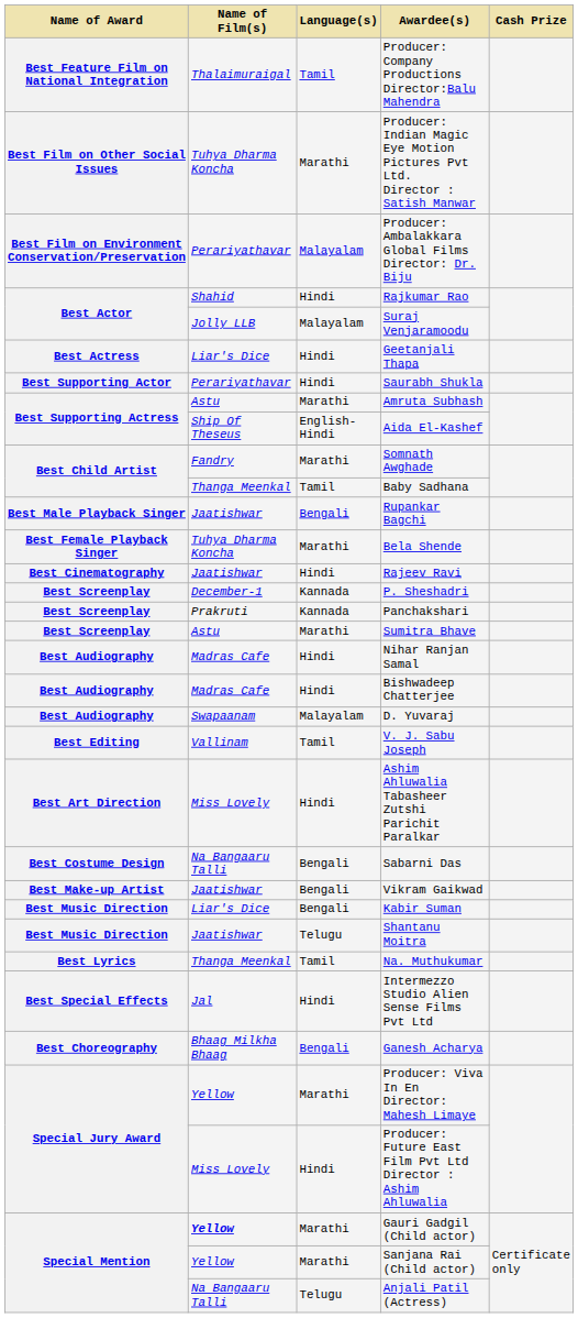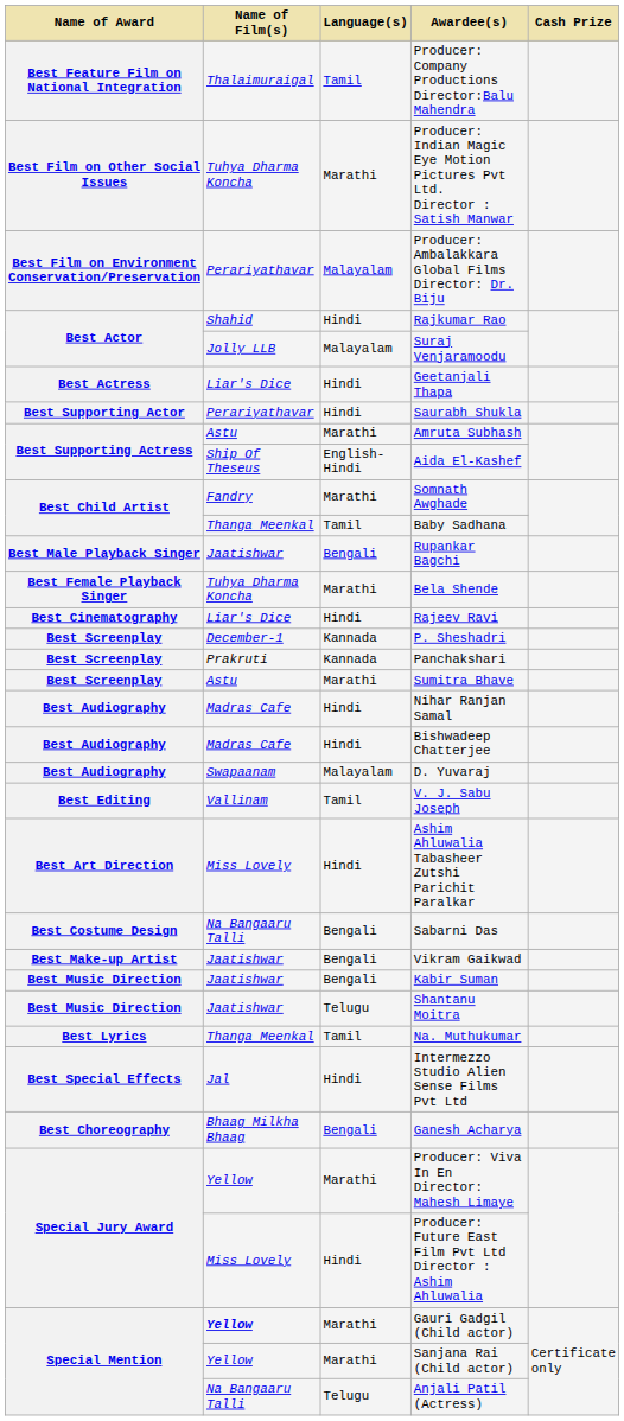Rajeev Ravi | Name of Film(s): Jaatishwar -> Liar's Dice
Kabir Suman | Name of Film(s): Liar's Dice -> Jaatishwar
